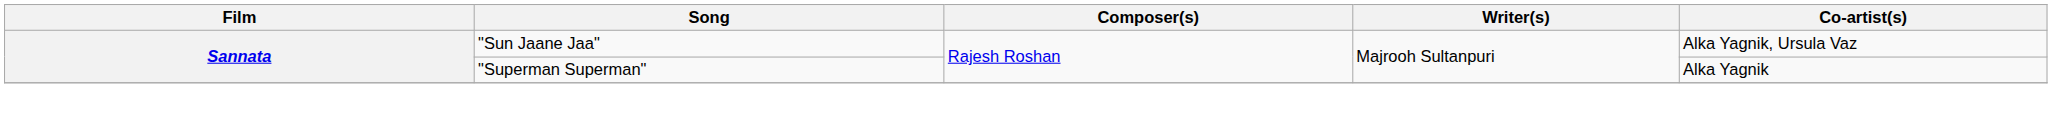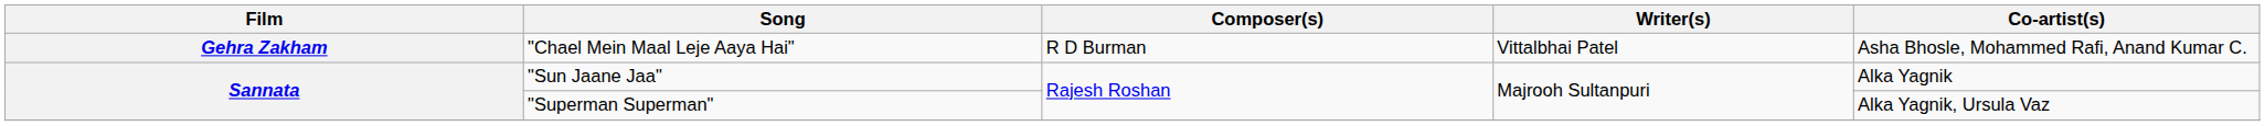+ row: Gehra Zakham | "Chael Mein Maal Leje Aaya Hai" | R D Burman | Vittalbhai Patel | Asha Bhosle, Mohammed Rafi, Anand Kumar C.
"Sun Jaane Jaa" | Co-artist(s): Alka Yagnik, Ursula Vaz -> Alka Yagnik
"Superman Superman" | Co-artist(s): Alka Yagnik -> Alka Yagnik, Ursula Vaz
